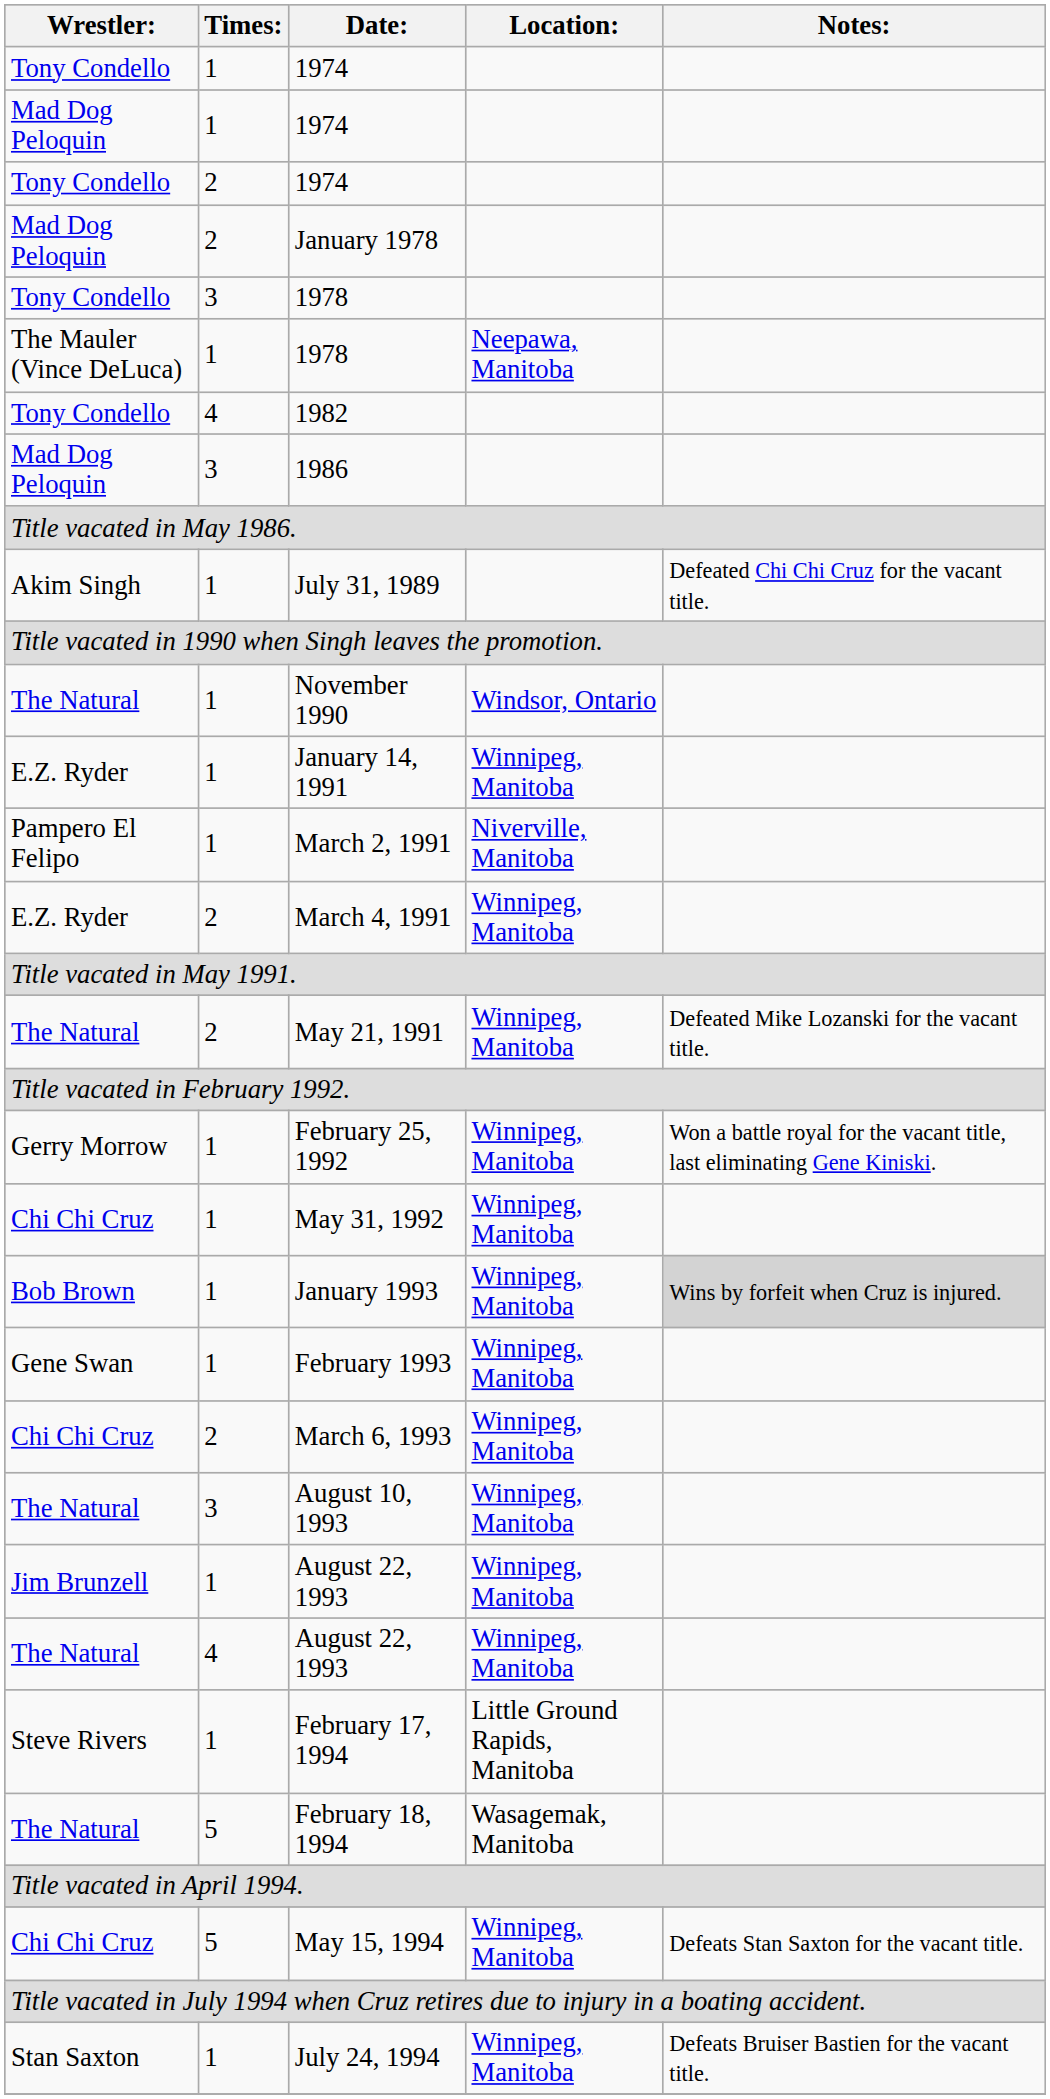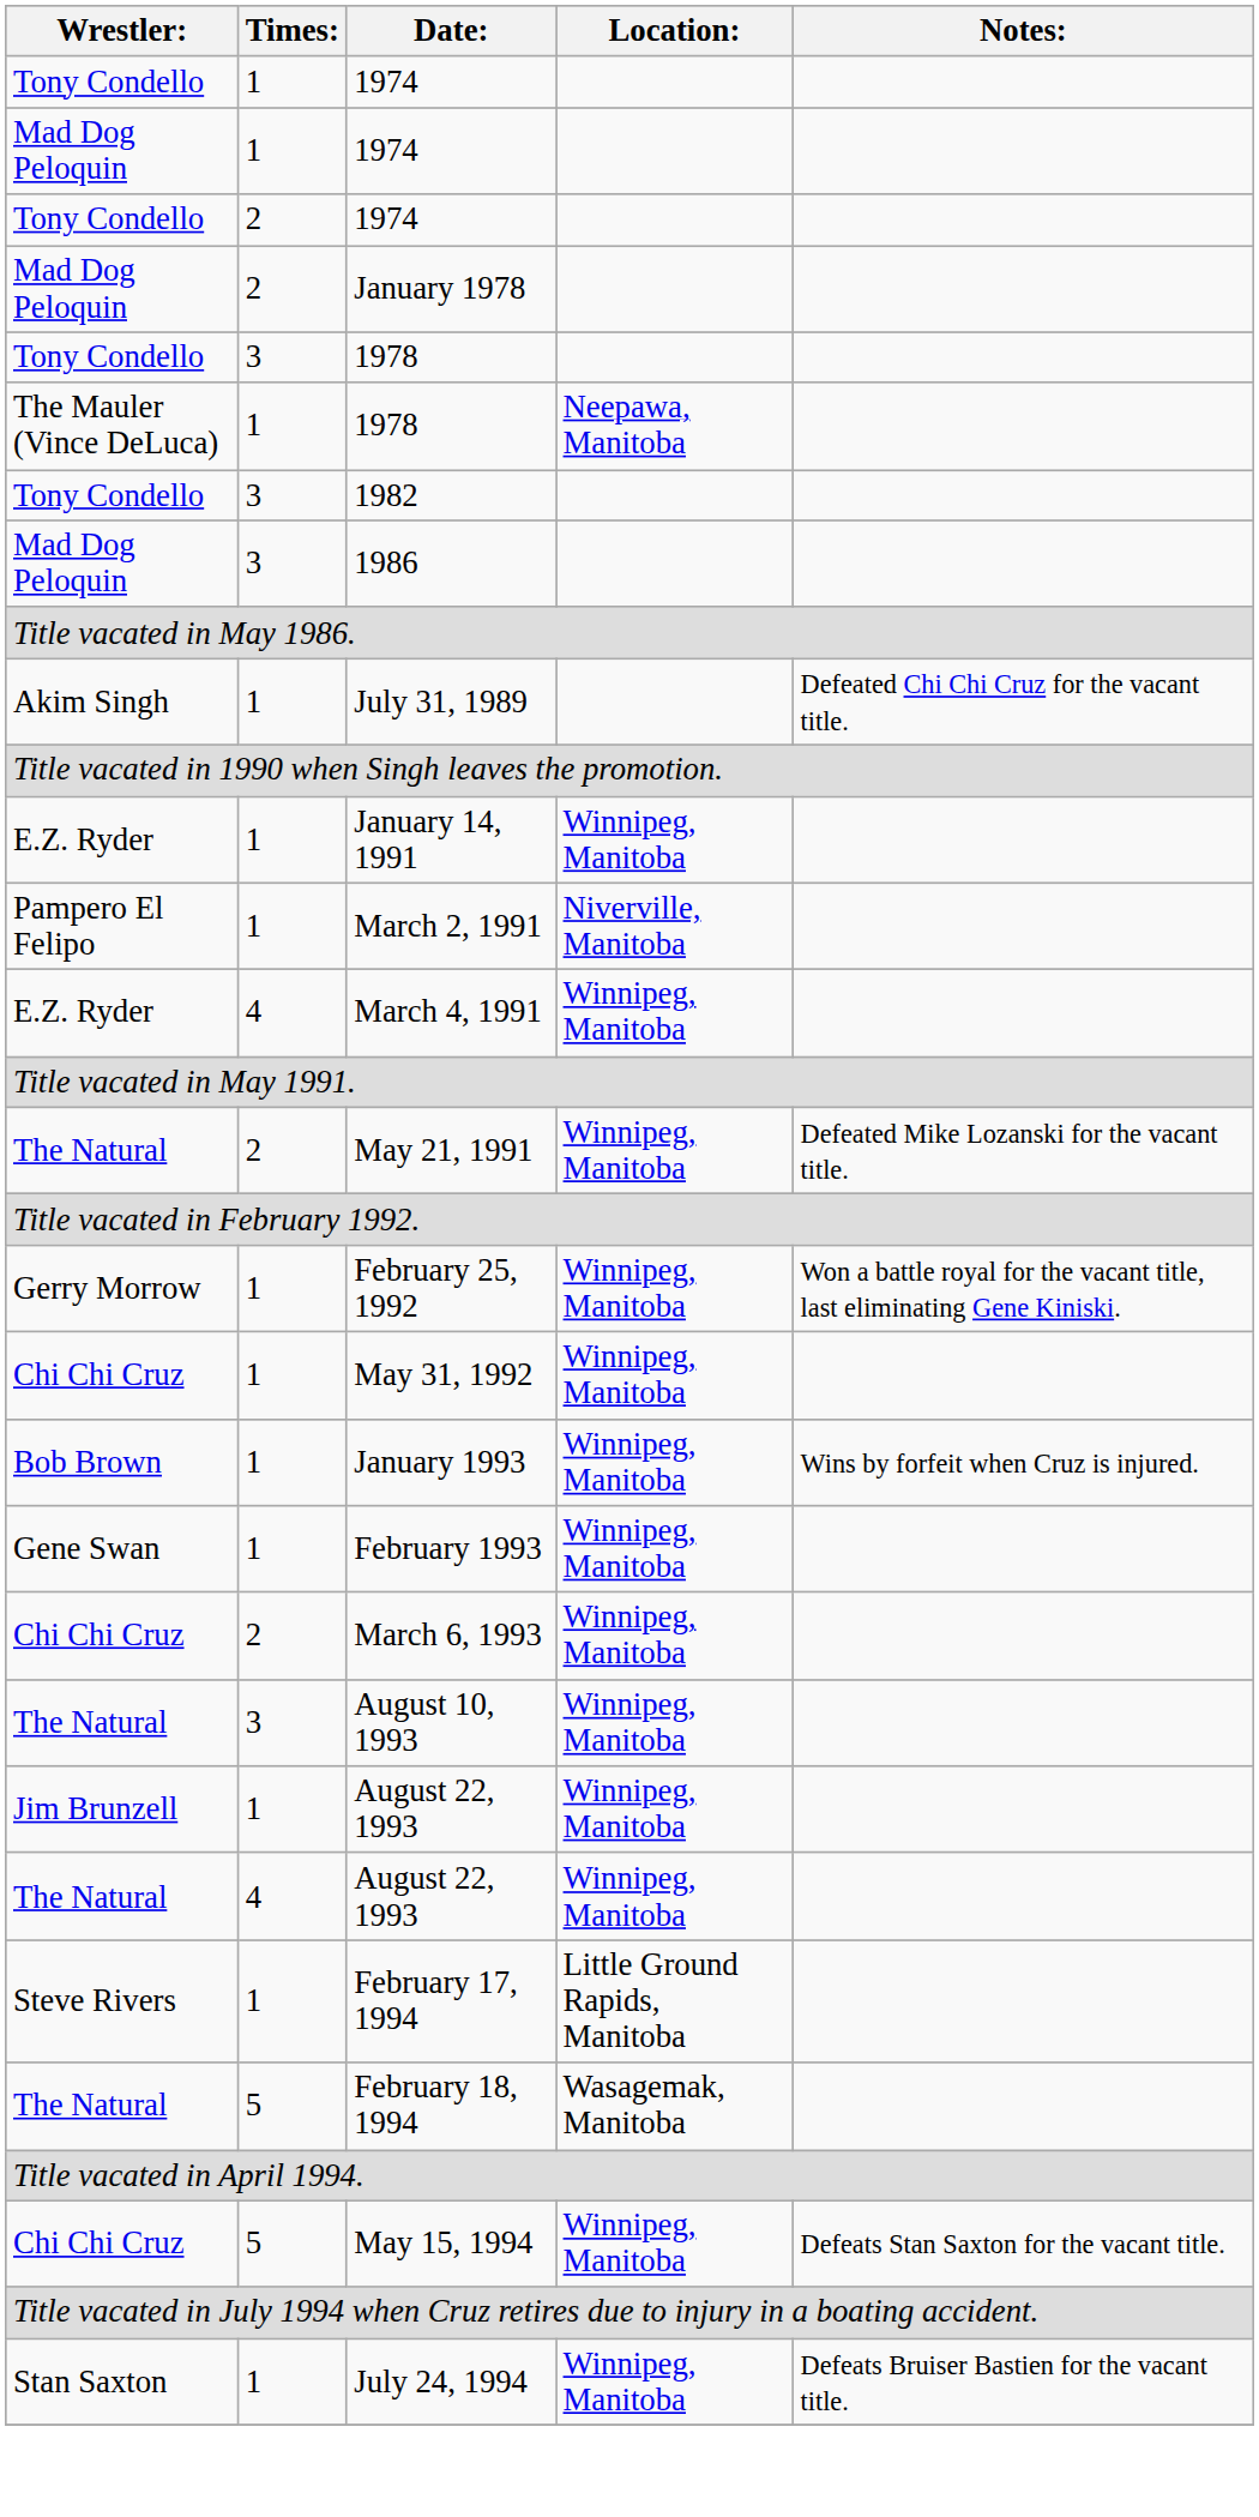1982 | Times:: 4 -> 3
- row: The Natural | 1 | November 1990 | Windsor, Ontario
March 4, 1991 | Times:: 2 -> 4
January 1993 | Notes:: lightgrey background -> no background
